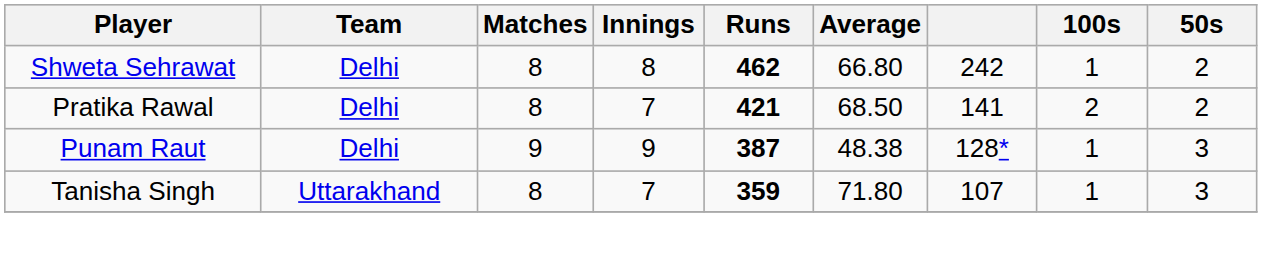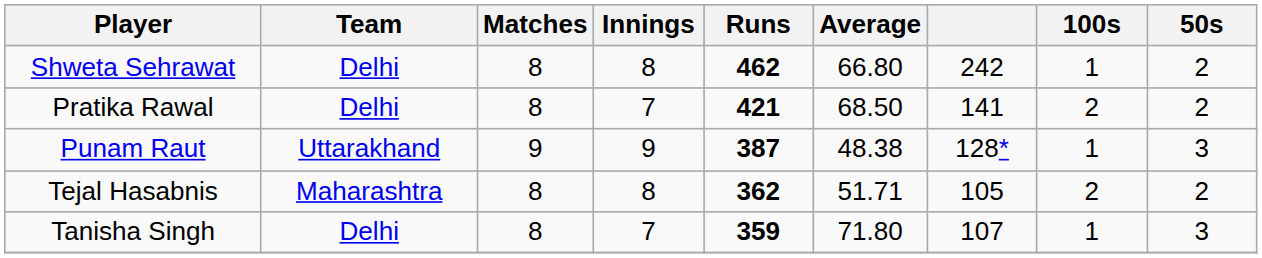Punam Raut | Team: Delhi -> Uttarakhand
+ row: Tejal Hasabnis | Maharashtra | 8 | 8 | 362 | 51.71 | 105 | 2 | 2
Tanisha Singh | Team: Uttarakhand -> Delhi
